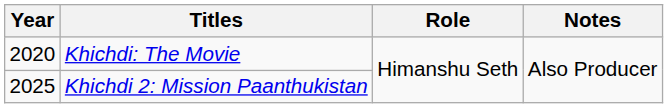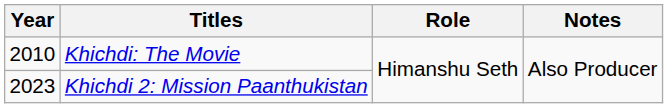Khichdi: The Movie | Year: 2020 -> 2010
Khichdi 2: Mission Paanthukistan | Year: 2025 -> 2023
